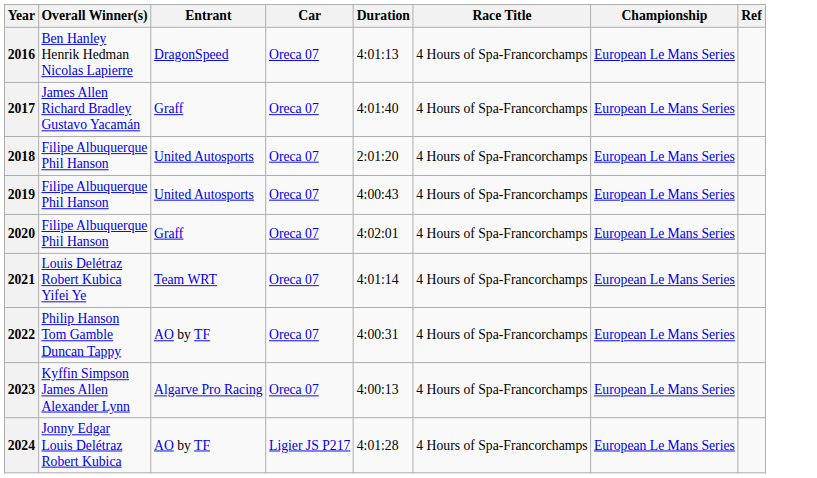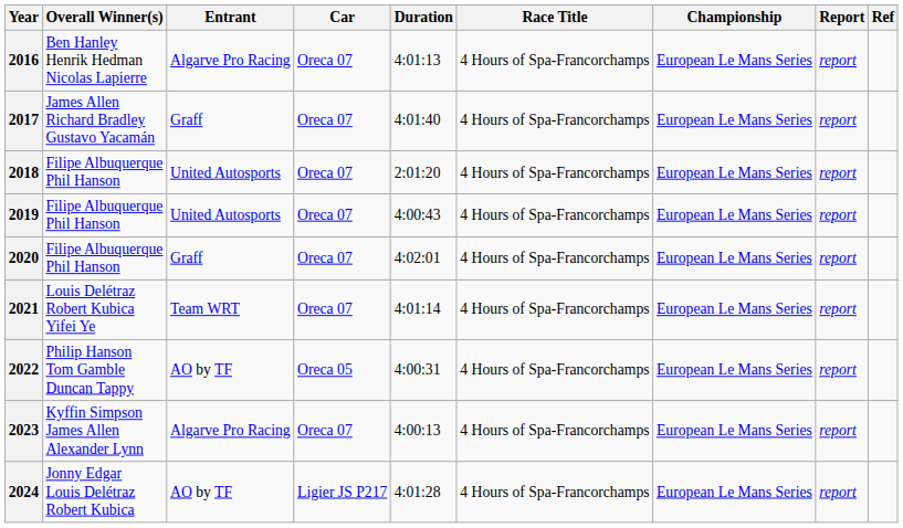+ column: Report | report | report | report | report | report | report | report | report | report
2016 | Entrant: DragonSpeed -> Algarve Pro Racing
2022 | Car: Oreca 07 -> Oreca 05
